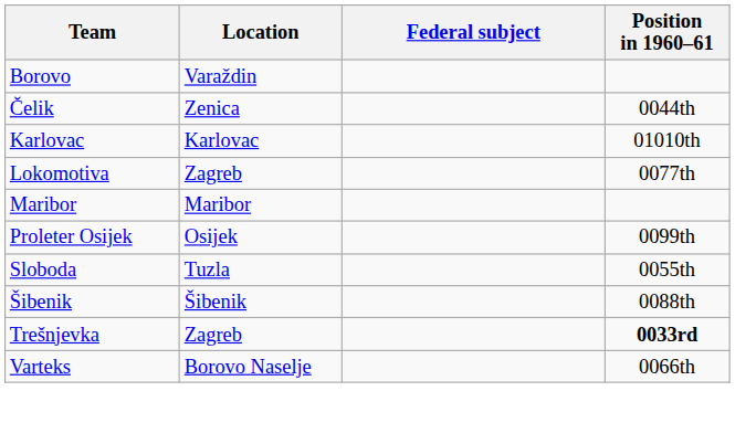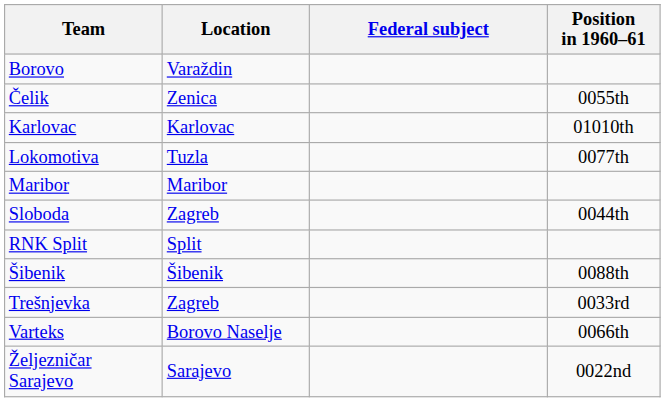Čelik | Position in 1960–61: 0044th -> 0055th
Lokomotiva | Location: Zagreb -> Tuzla
- row: Proleter Osijek | Osijek | 0099th
Sloboda | Location: Tuzla -> Zagreb
Sloboda | Position in 1960–61: 0055th -> 0044th
+ row: RNK Split | Split
Trešnjevka | Position in 1960–61: bold -> normal
+ row: Željezničar Sarajevo | Sarajevo | 0022nd
